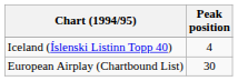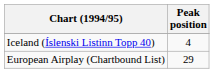European Airplay (Chartbound List) | Peak position: 30 -> 29
